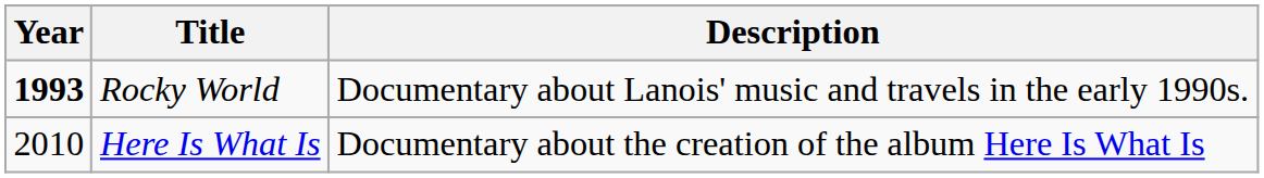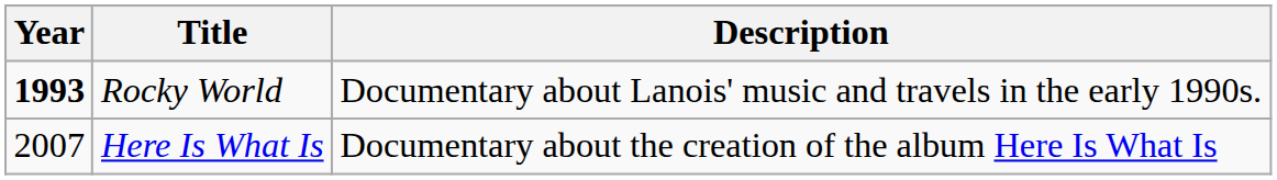Here Is What Is | Year: 2010 -> 2007
